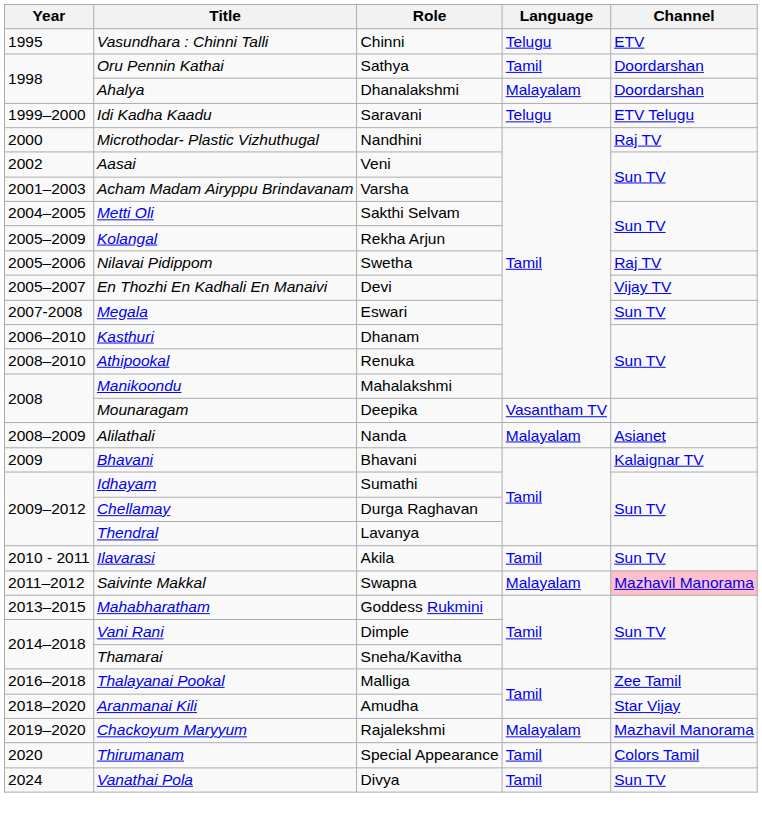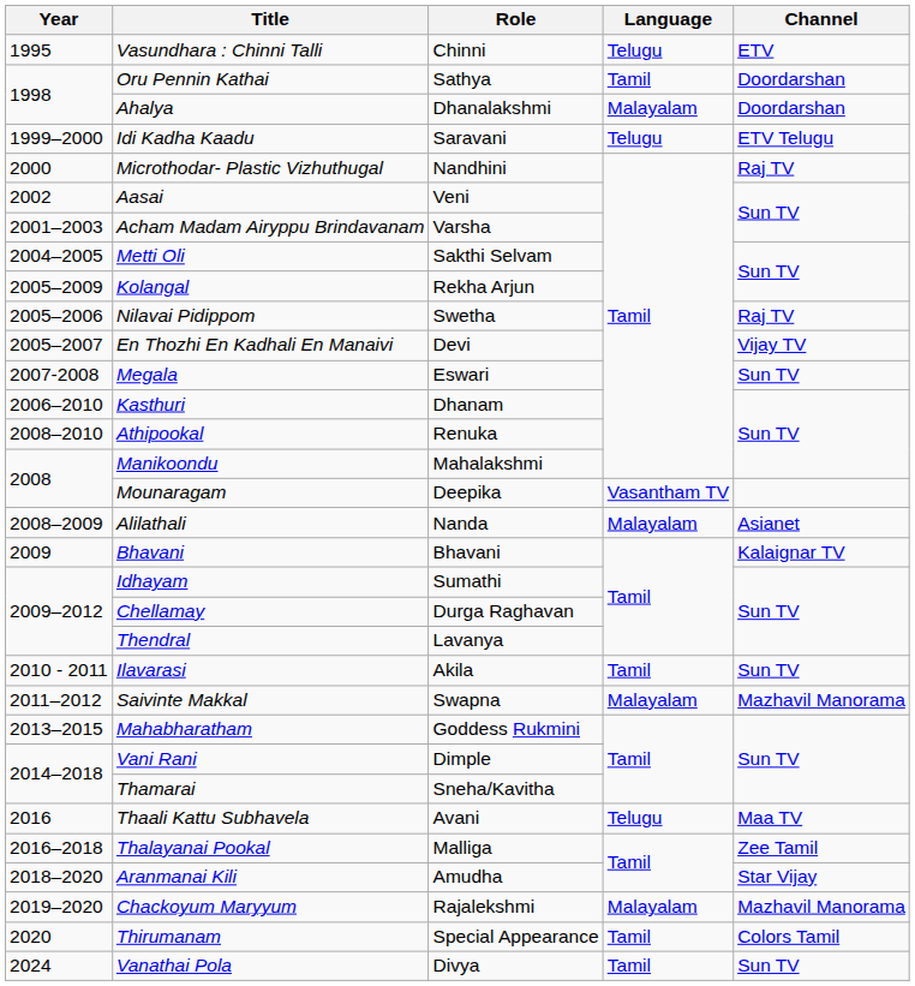Saivinte Makkal | Channel: pink background -> no background
+ row: 2016 | Thaali Kattu Subhavela | Avani | Telugu | Maa TV
